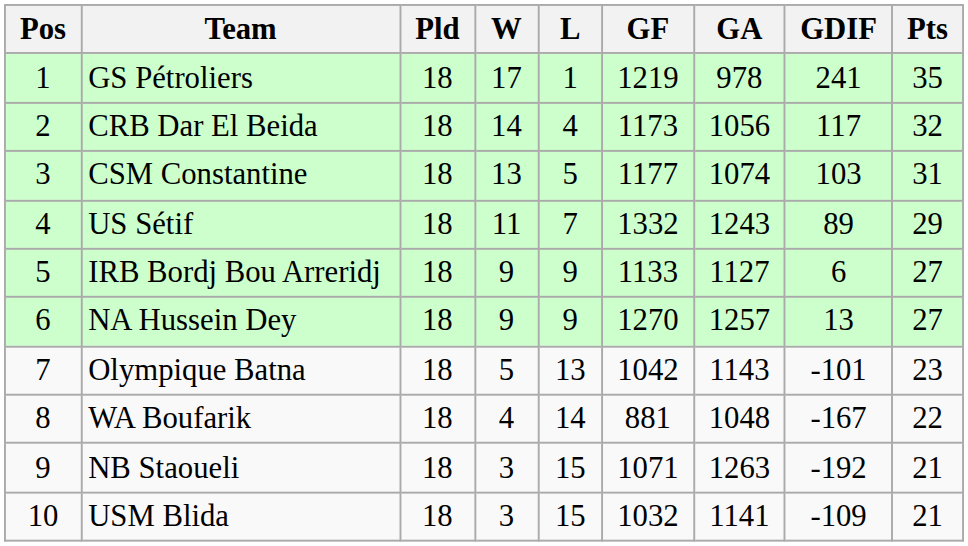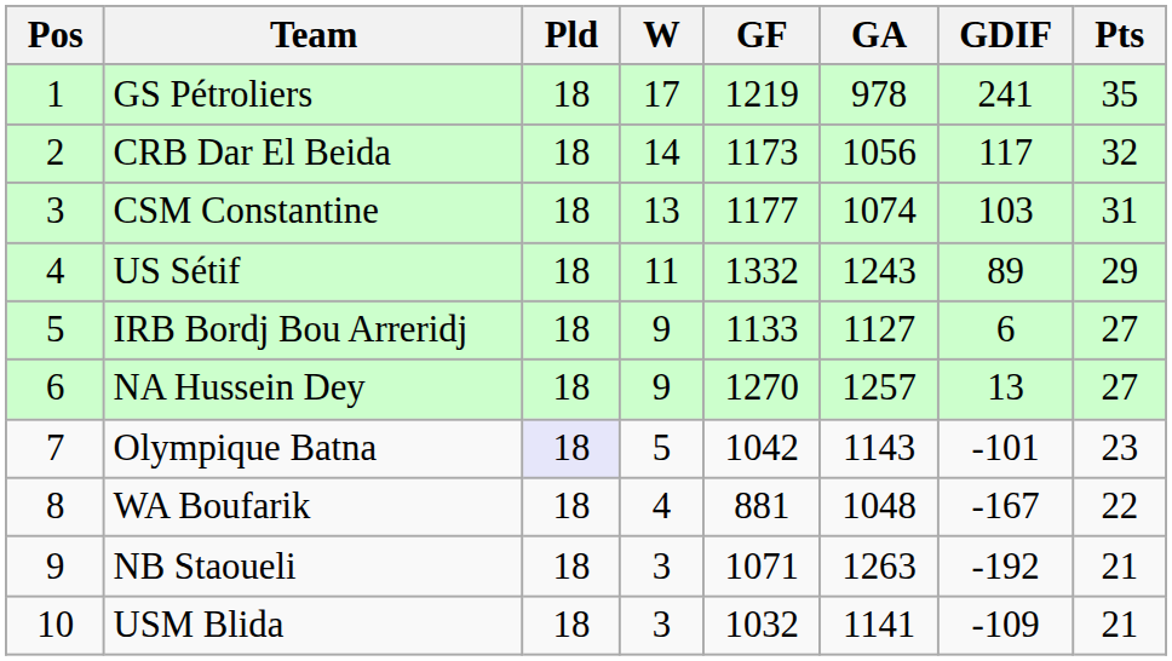- column: L | 1 | 4 | 5 | 7 | 9 | 9 | 13 | 14 | 15 | 15
Olympique Batna | Pld: no background -> lavender background
